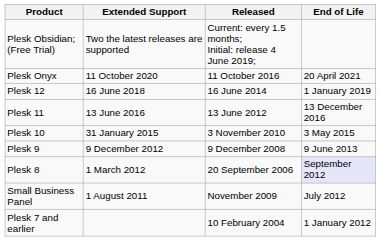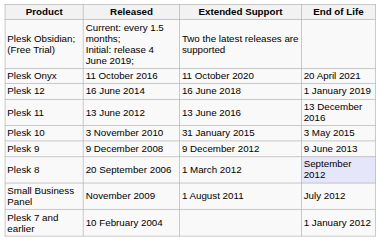columns swapped: Released <-> Extended Support
